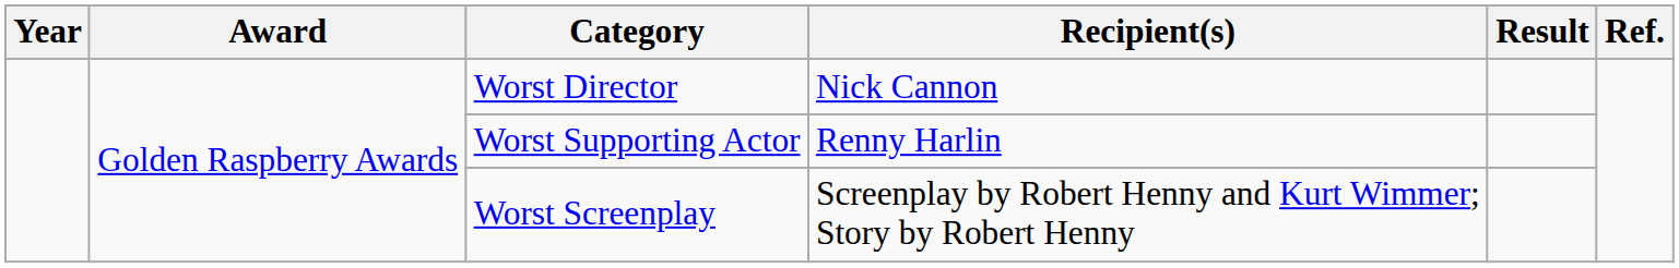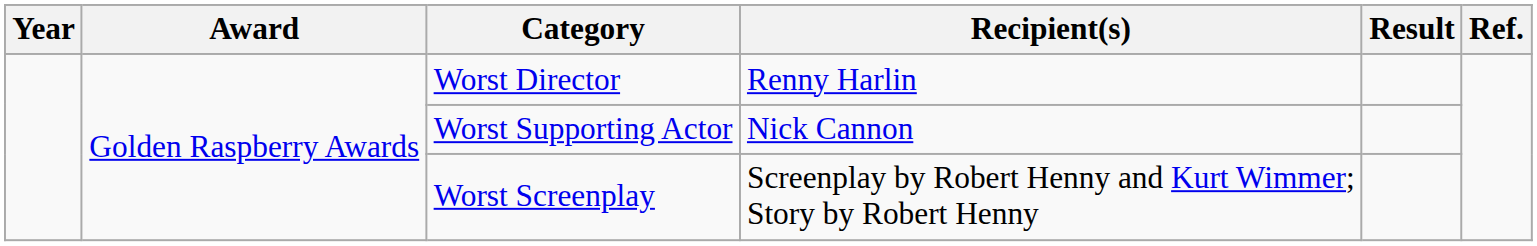Worst Director | Recipient(s): Nick Cannon -> Renny Harlin
Worst Supporting Actor | Recipient(s): Renny Harlin -> Nick Cannon
